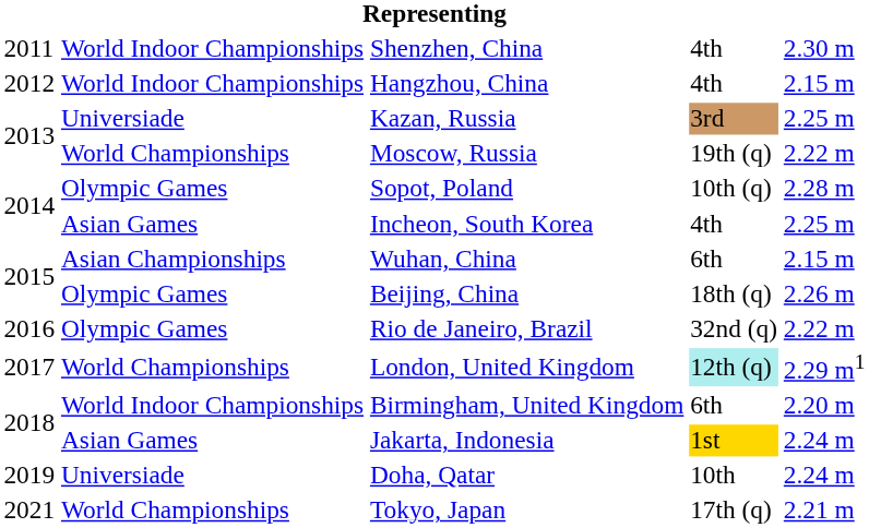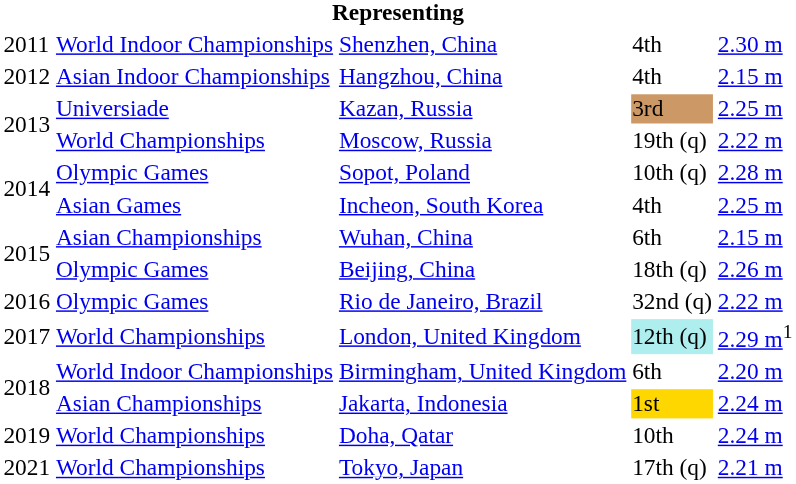Hangzhou, China | column 2: World Indoor Championships -> Asian Indoor Championships
Jakarta, Indonesia | column 2: Asian Games -> Asian Championships
Doha, Qatar | column 2: Universiade -> World Championships
